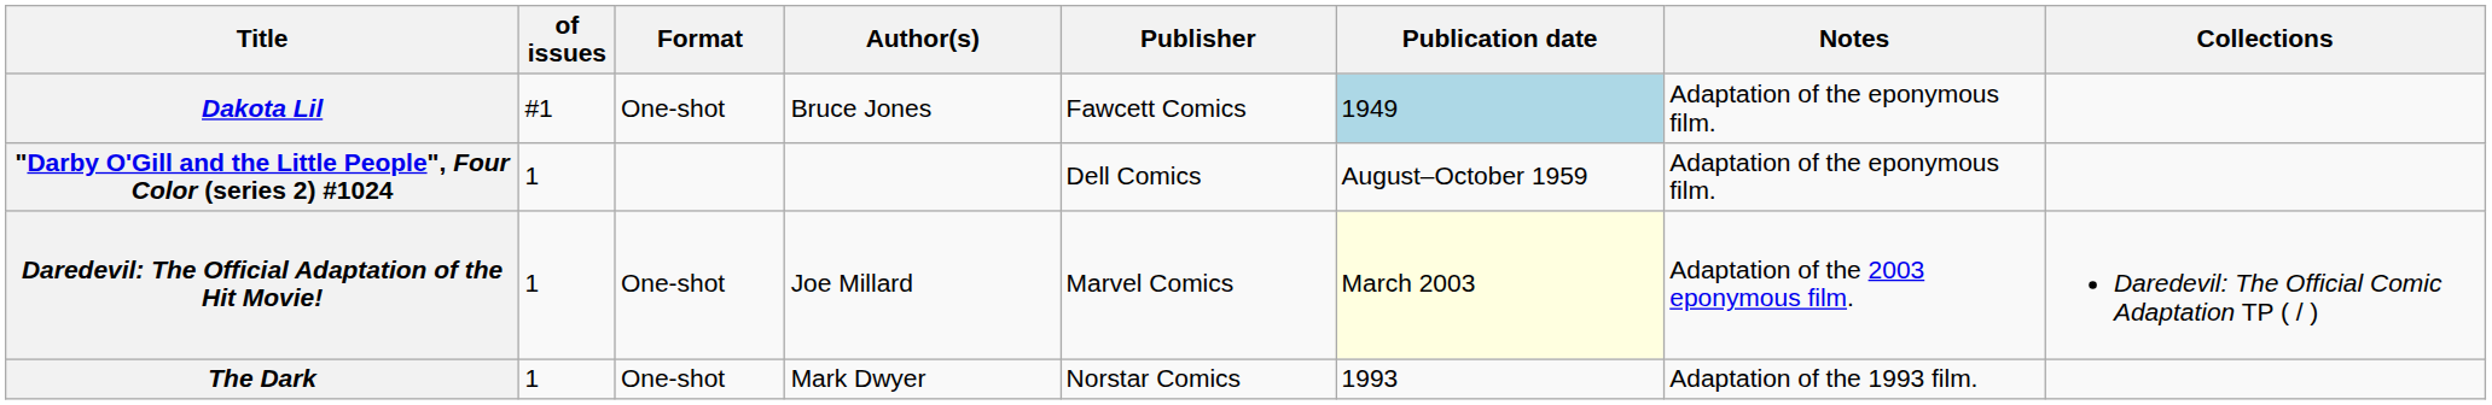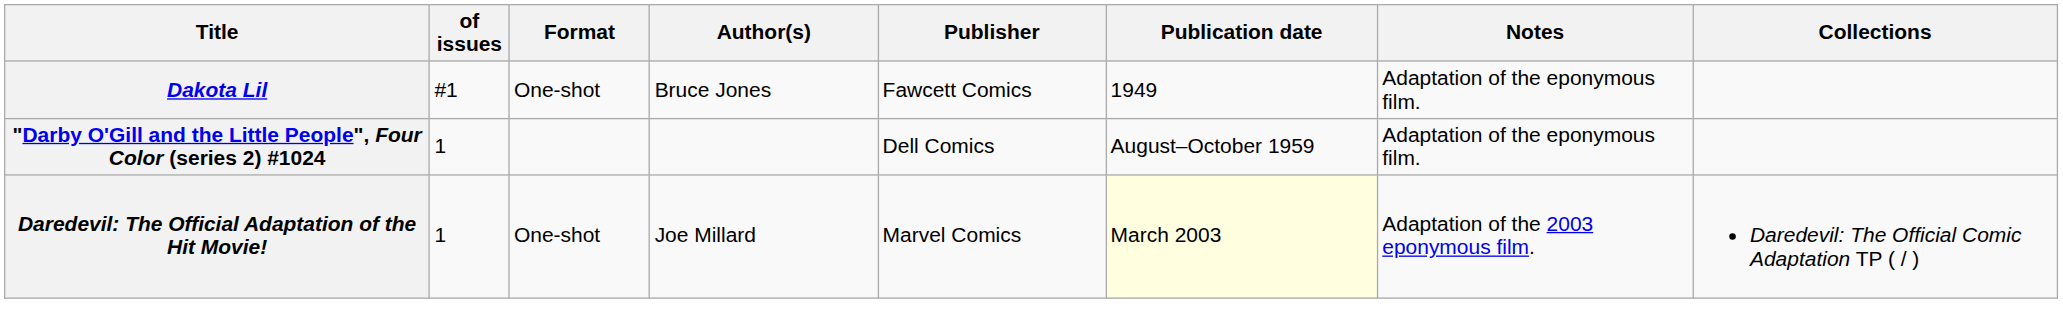Dakota Lil | Publication date: lightblue background -> no background
- row: The Dark | 1 | One-shot | Mark Dwyer | Norstar Comics | 1993 | Adaptation of the 1993 film.
